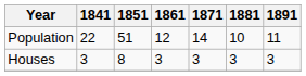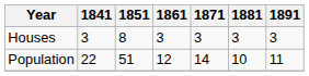rows swapped: Population <-> Houses
